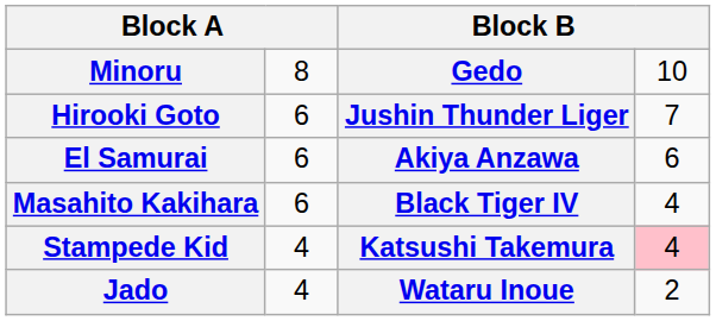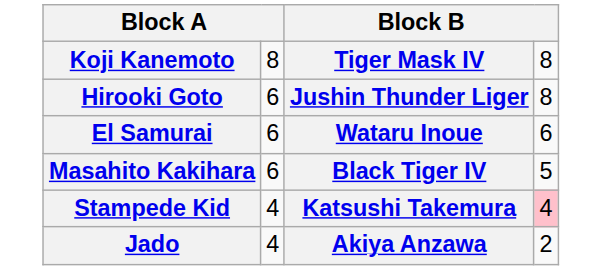- row: Minoru | 8 | Gedo | 10
+ row: Koji Kanemoto | 8 | Tiger Mask IV | 8
Hirooki Goto | column 4: 7 -> 8
El Samurai | column 3: Akiya Anzawa -> Wataru Inoue
Masahito Kakihara | column 4: 4 -> 5
Jado | column 3: Wataru Inoue -> Akiya Anzawa
